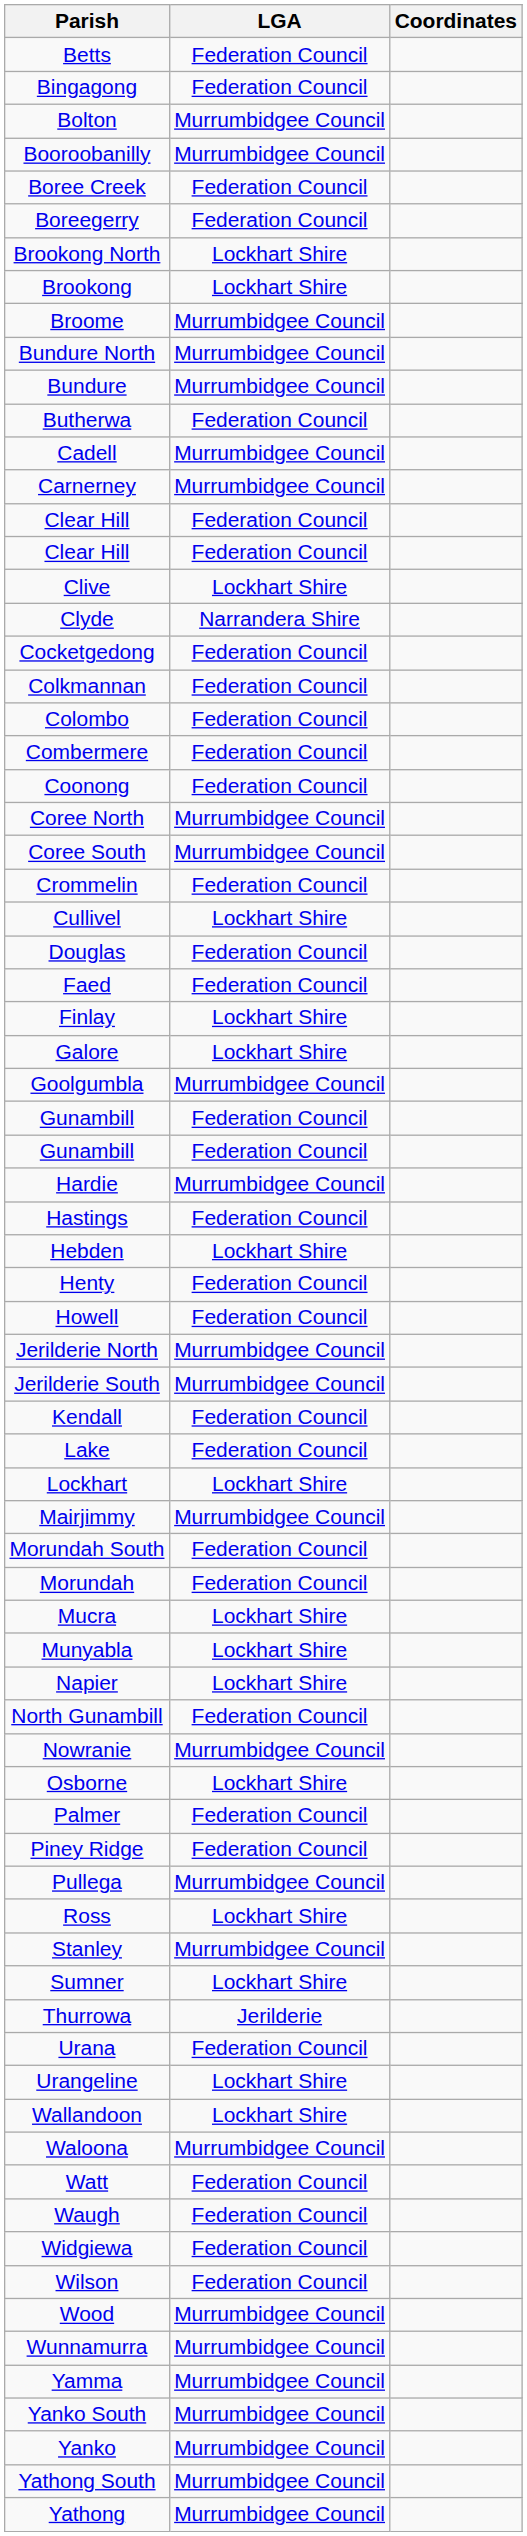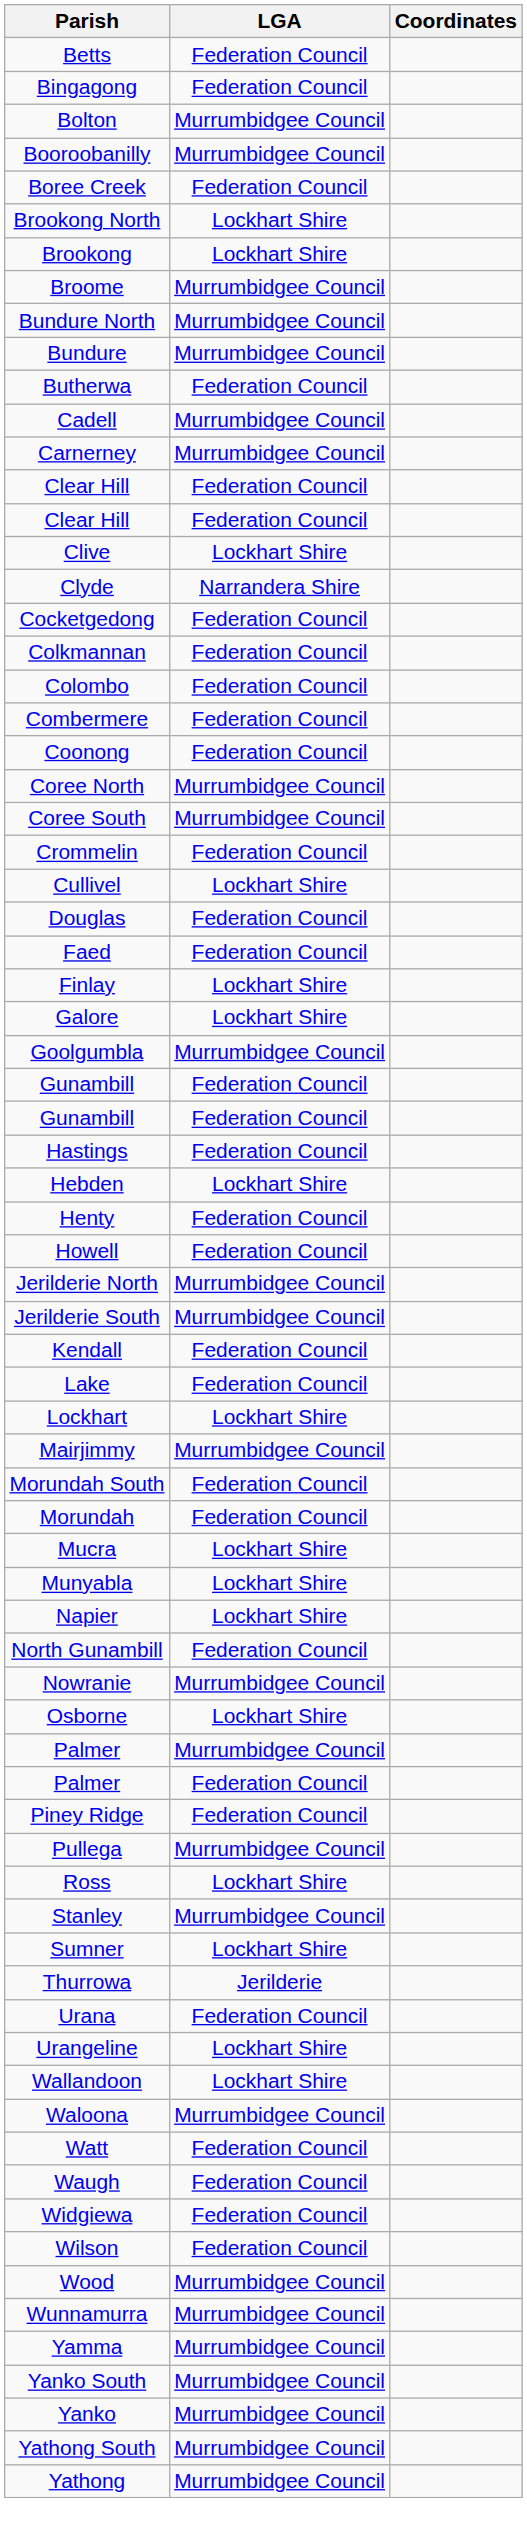- row: Boreegerry | Federation Council
- row: Hardie | Murrumbidgee Council
+ row: Palmer | Murrumbidgee Council
